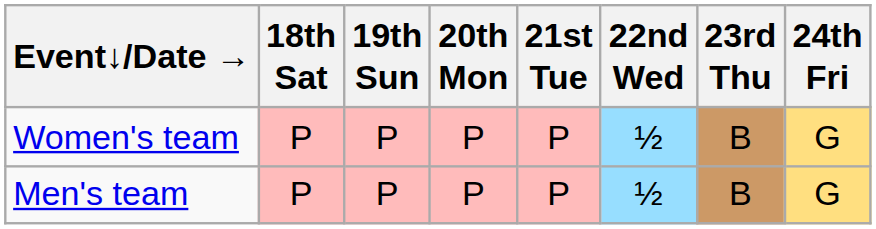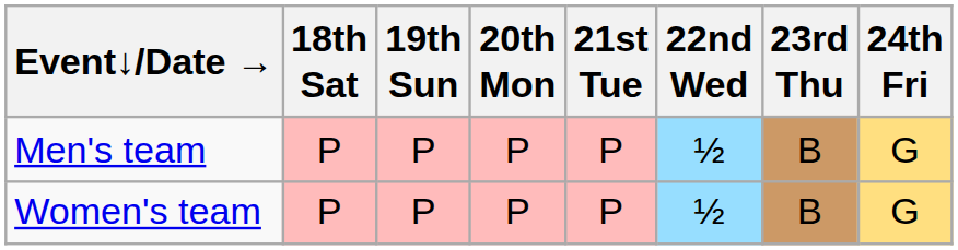rows swapped: Men's team <-> Women's team
